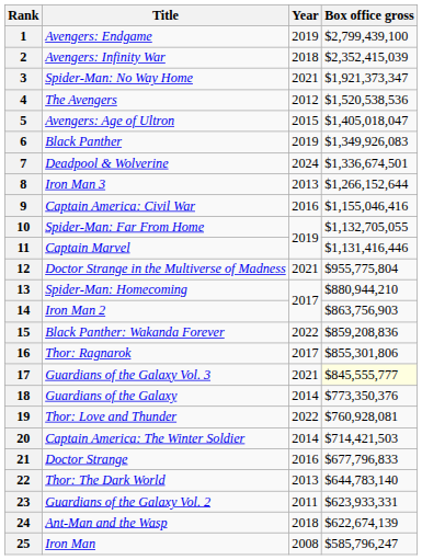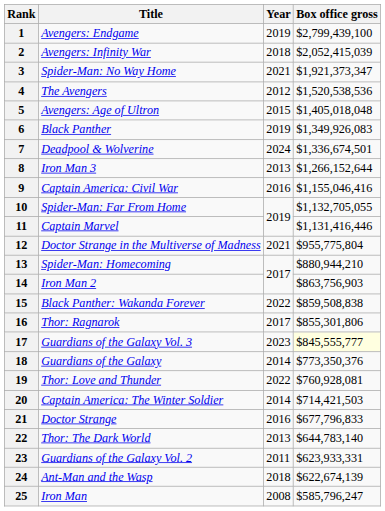2 | Box office gross: $2,352,415,039 -> $2,052,415,039
5 | Box office gross: $1,405,018,047 -> $1,405,018,048
15 | Box office gross: $859,208,836 -> $859,508,838
17 | Year: 2021 -> 2023
